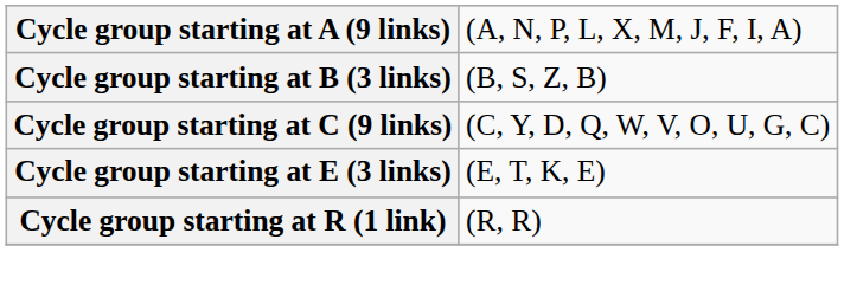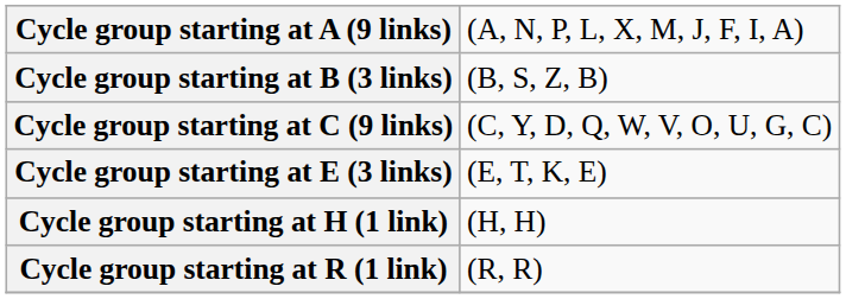+ row: Cycle group starting at H (1 link) | (H, H)
